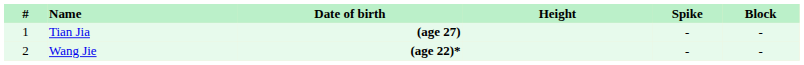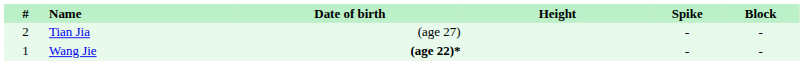Tian Jia | #: 1 -> 2
Tian Jia | Date of birth: bold -> normal
Wang Jie | #: 2 -> 1
